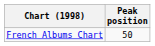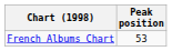French Albums Chart | Peak position: 50 -> 53
